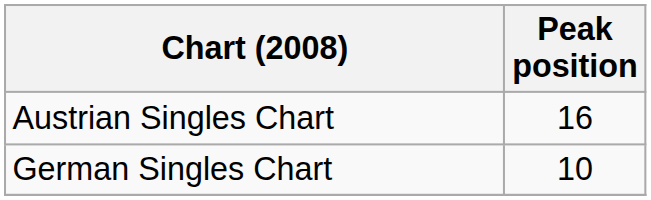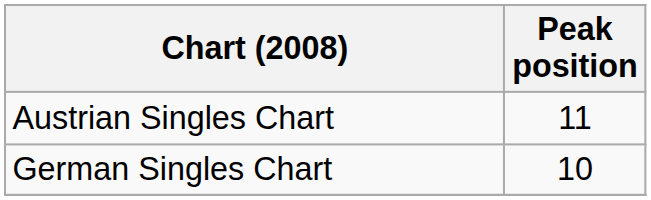Austrian Singles Chart | Peak position: 16 -> 11
